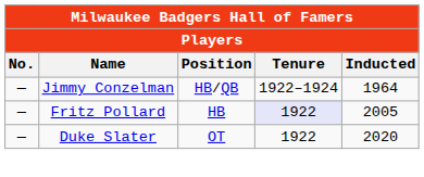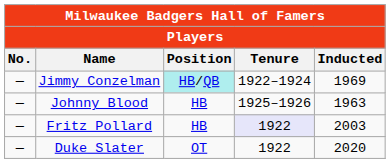Jimmy Conzelman | Position: no background -> paleturquoise background
Jimmy Conzelman | Inducted: 1964 -> 1969
+ row: — | Johnny Blood | HB | 1925–1926 | 1963
Fritz Pollard | Inducted: 2005 -> 2003
